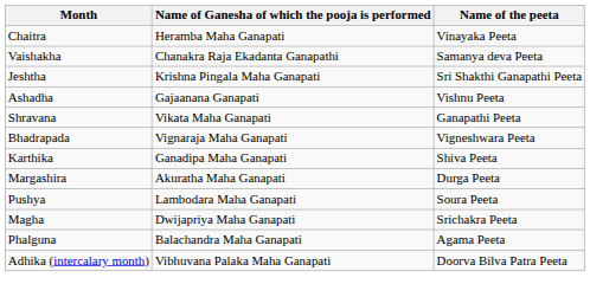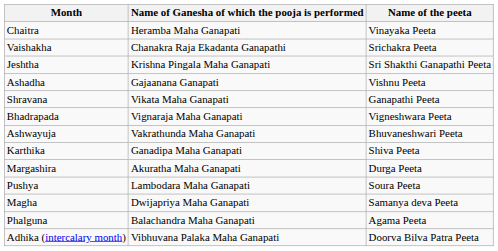Vaishakha | Name of the peeta: Samanya deva Peeta -> Srichakra Peeta
+ row: Ashwayuja | Vakrathunda Maha Ganapati | Bhuvaneshwari Peeta
Magha | Name of the peeta: Srichakra Peeta -> Samanya deva Peeta
